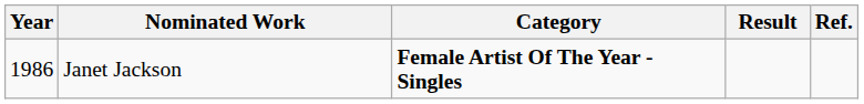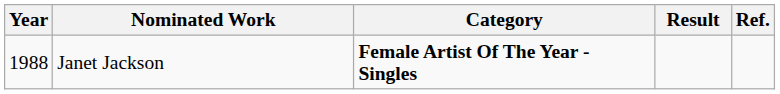Janet Jackson | Year: 1986 -> 1988
